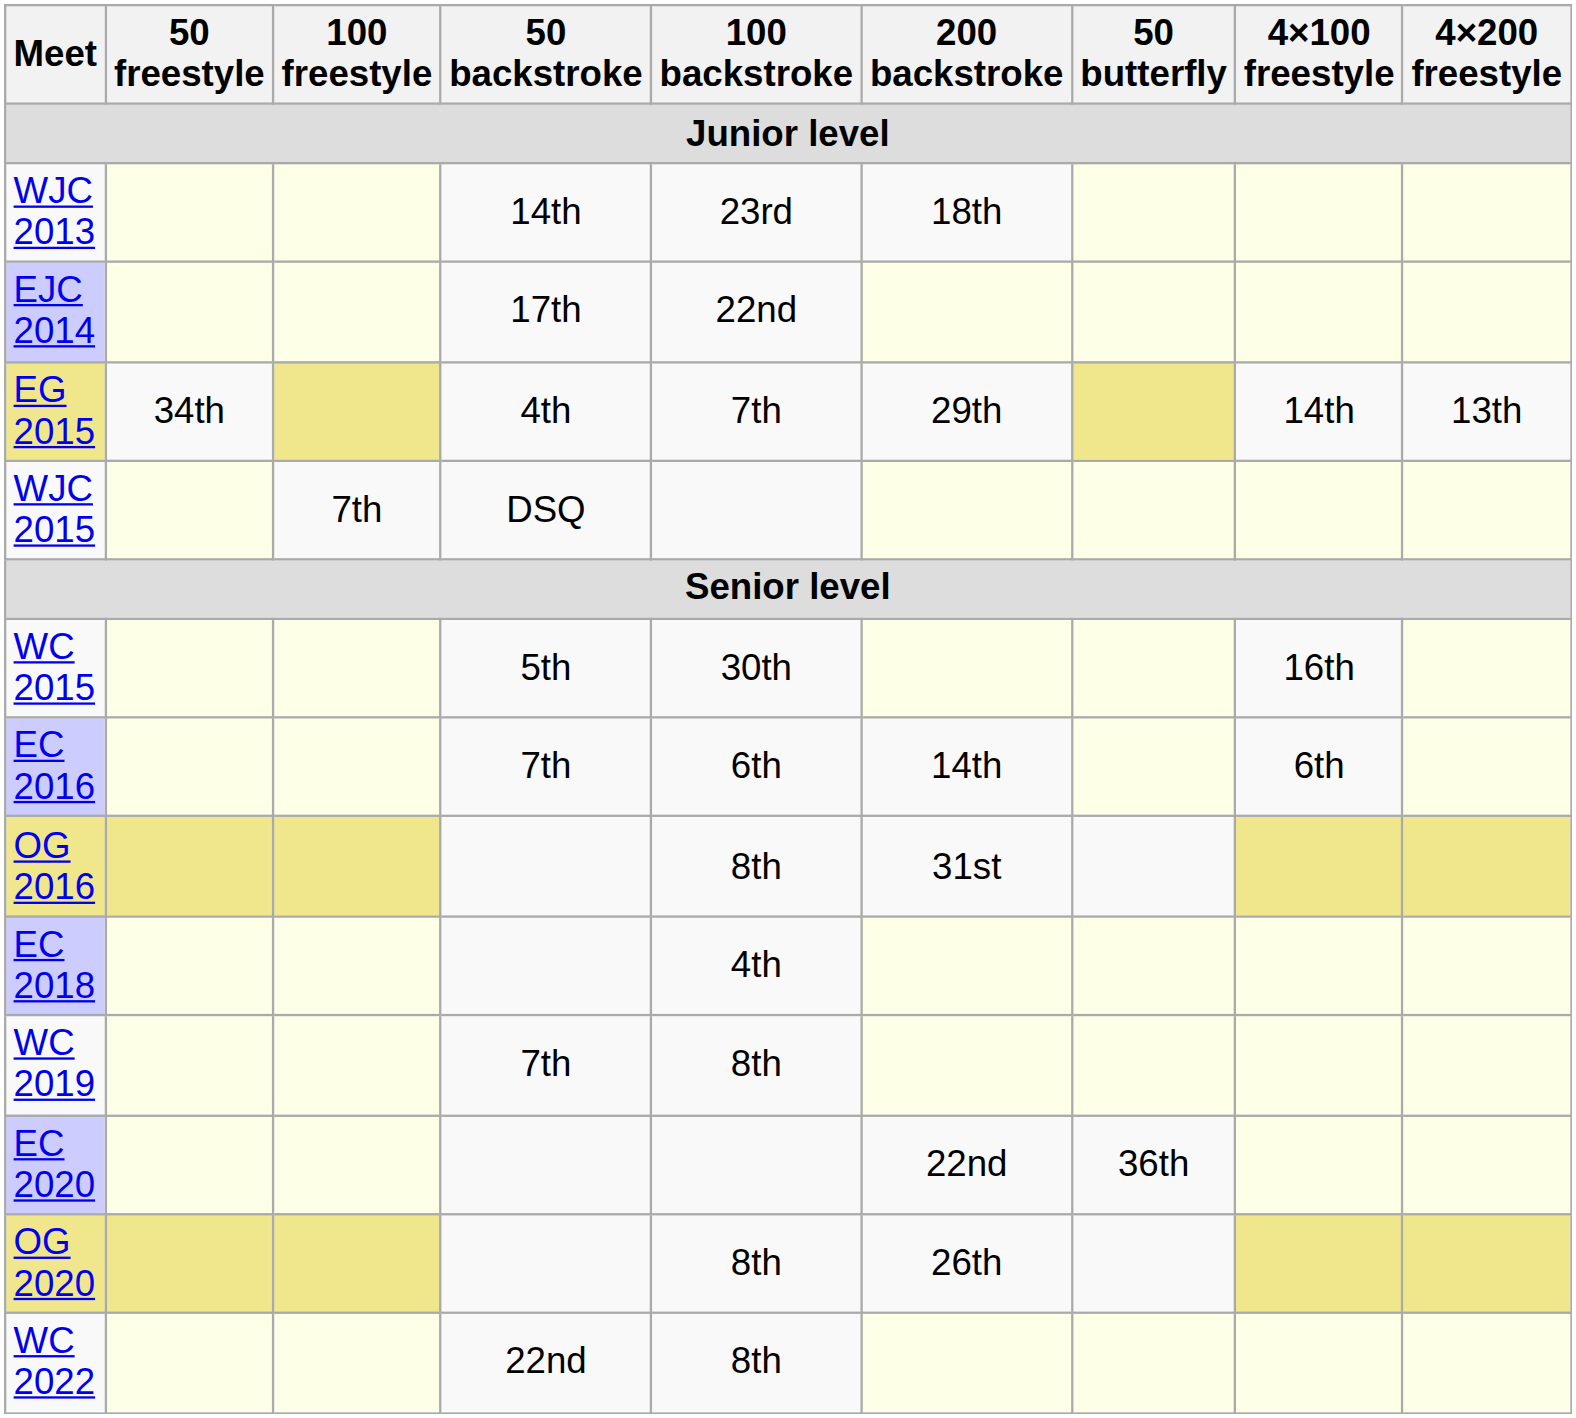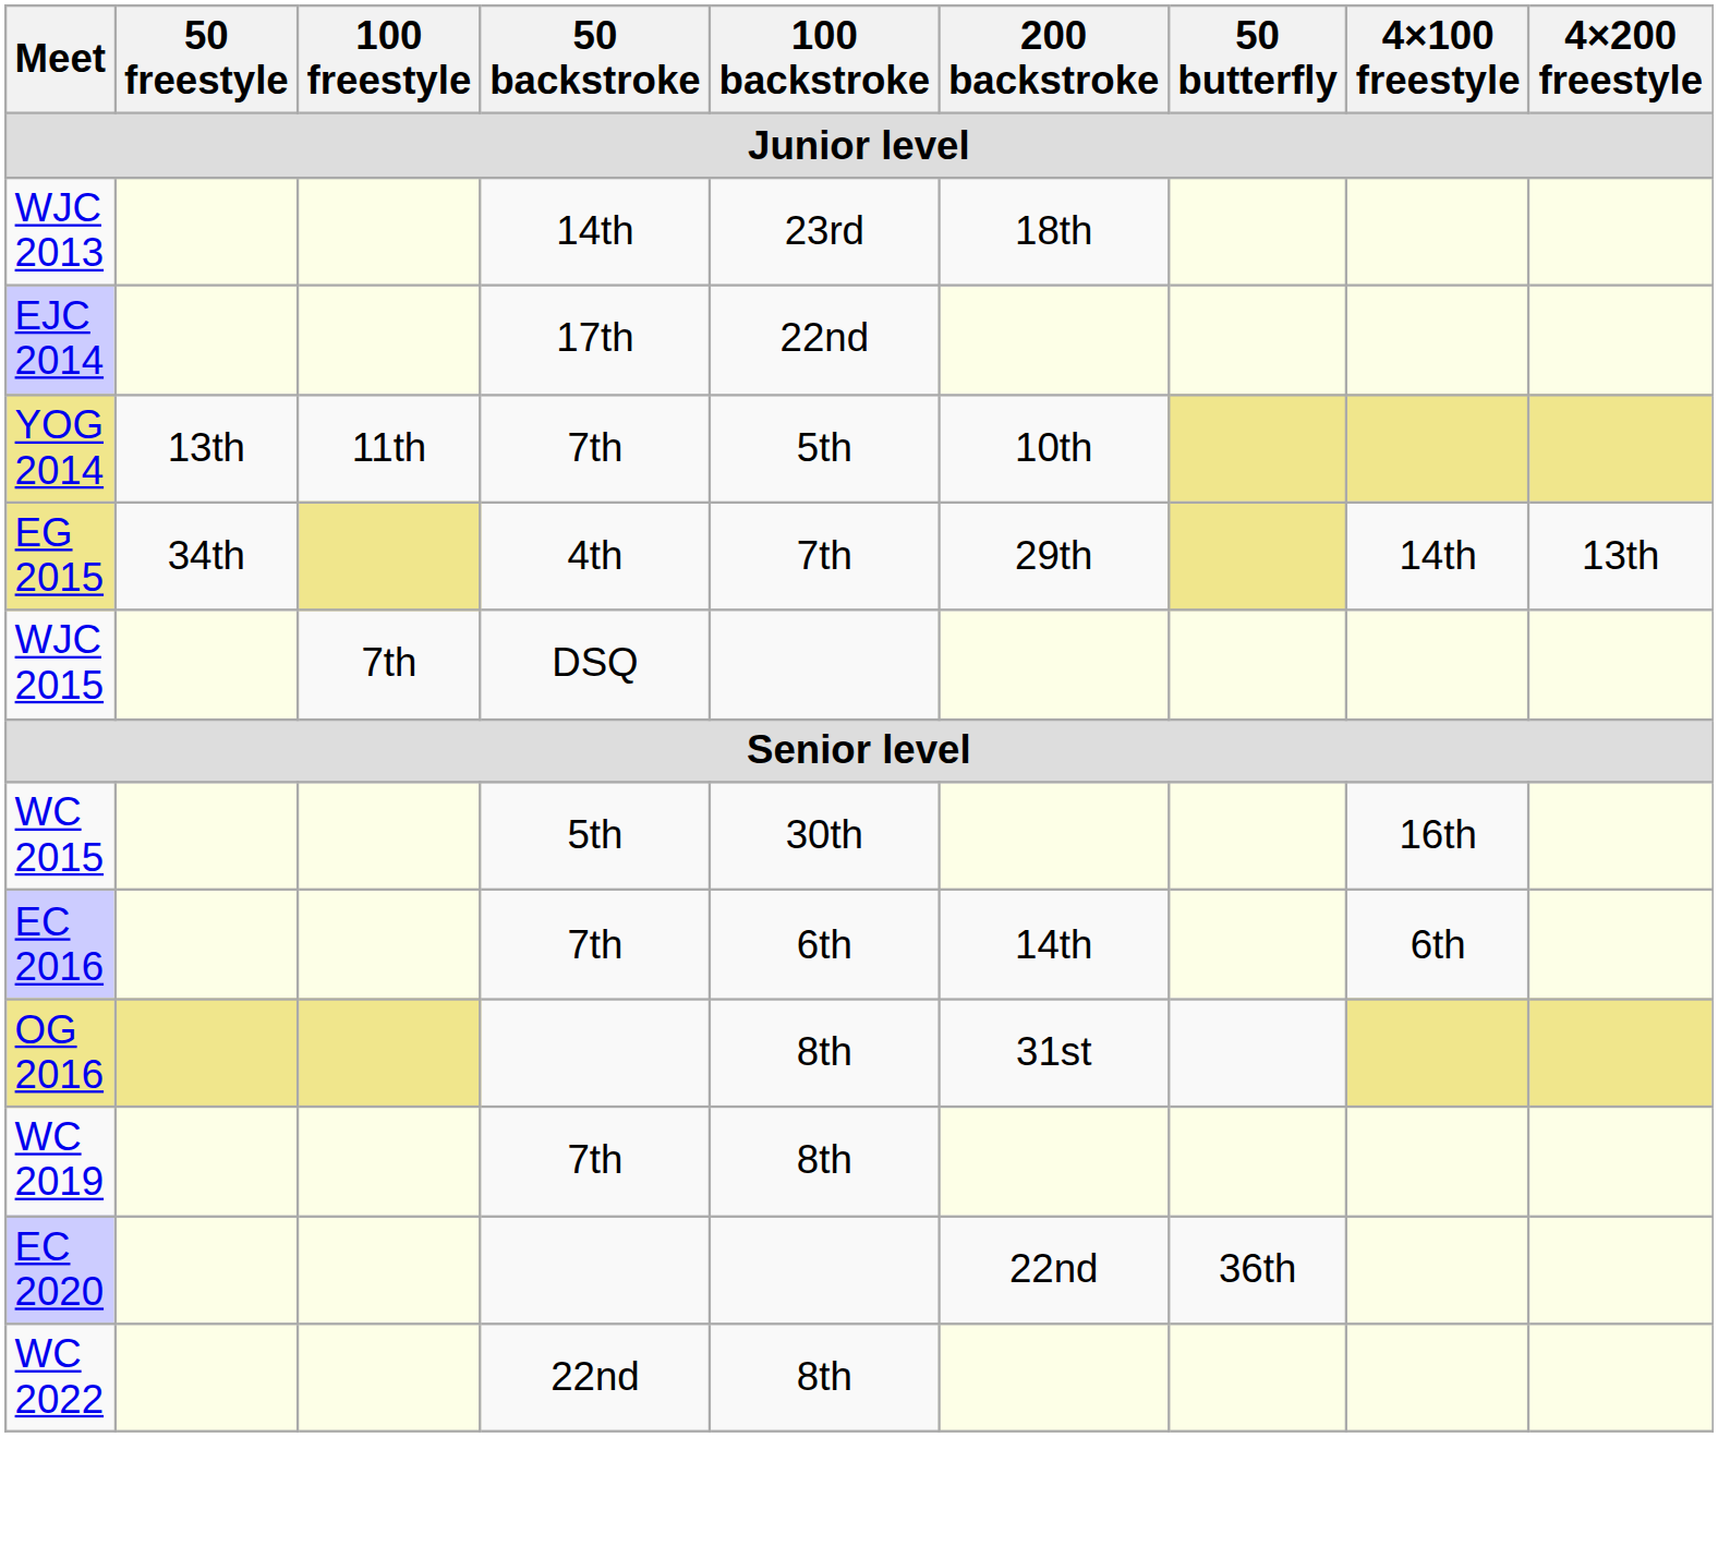+ row: YOG 2014 | 13th | 11th | 7th | 5th | 10th
- row: EC 2018 | 4th
- row: OG 2020 | 8th | 26th
